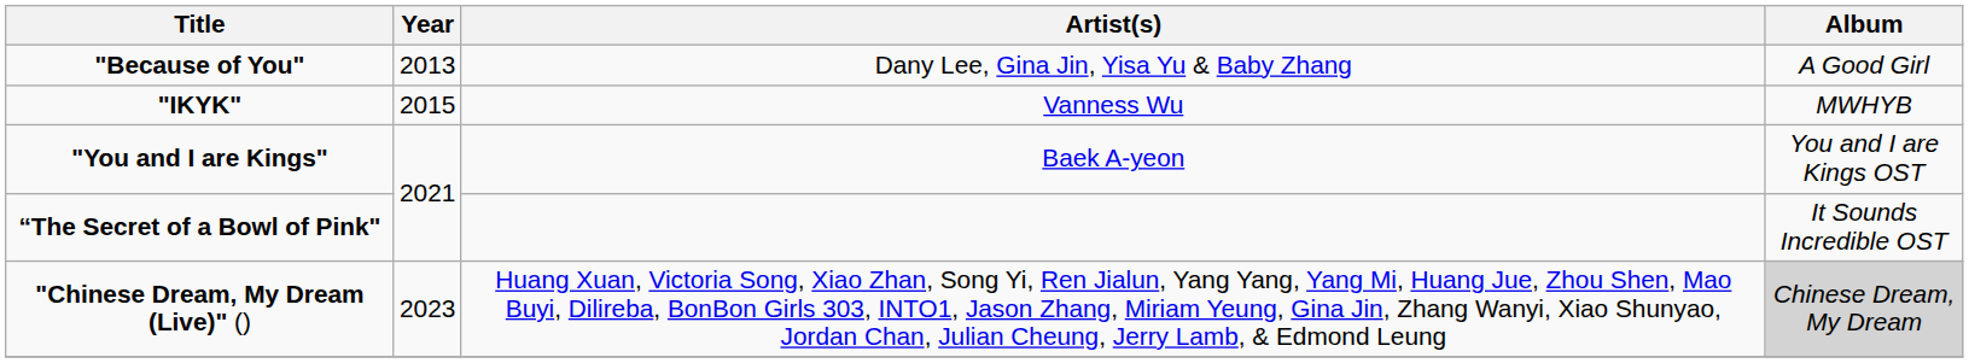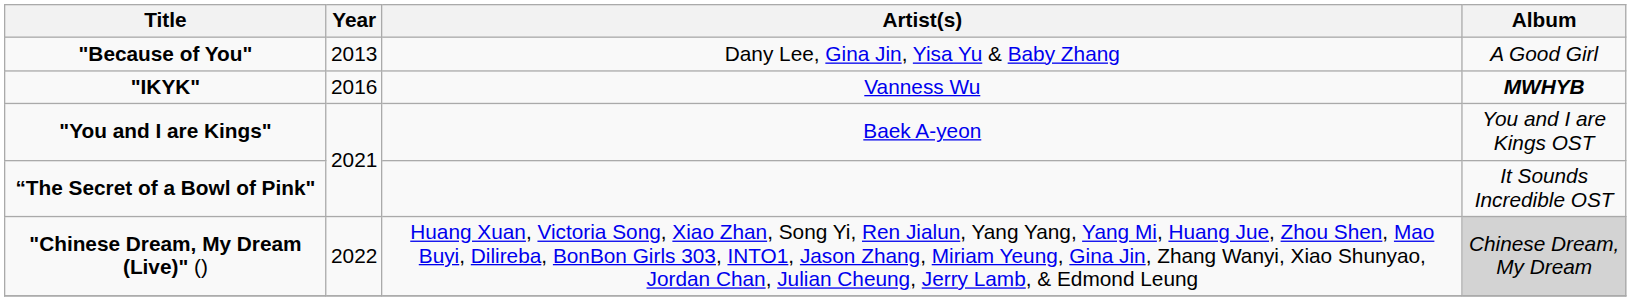"IKYK" | Year: 2015 -> 2016
"IKYK" | Album: normal -> bold
"Chinese Dream, My Dream (Live)" () | Year: 2023 -> 2022
